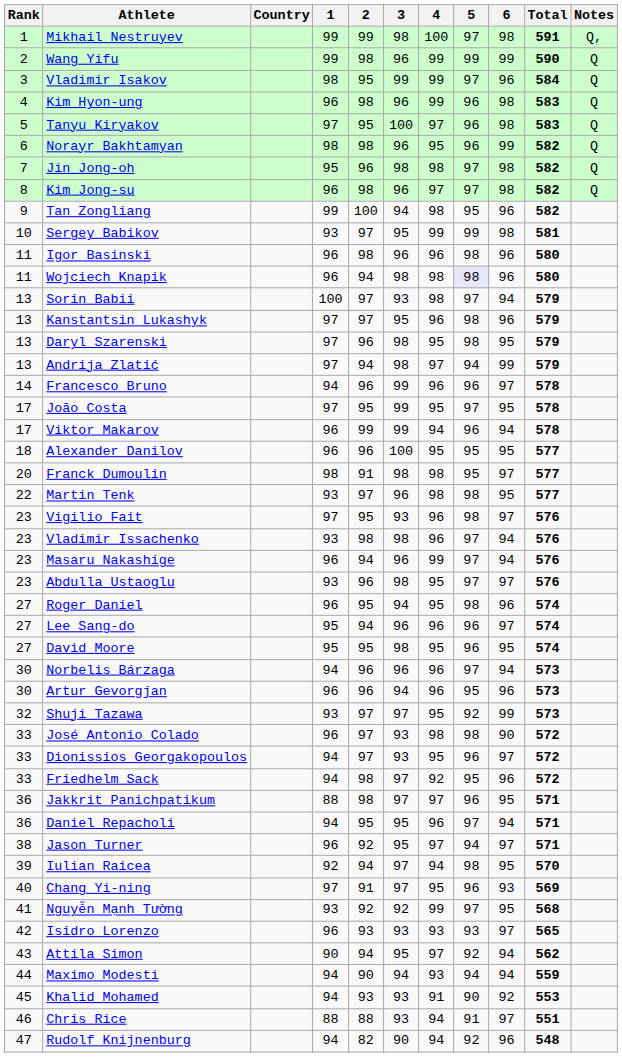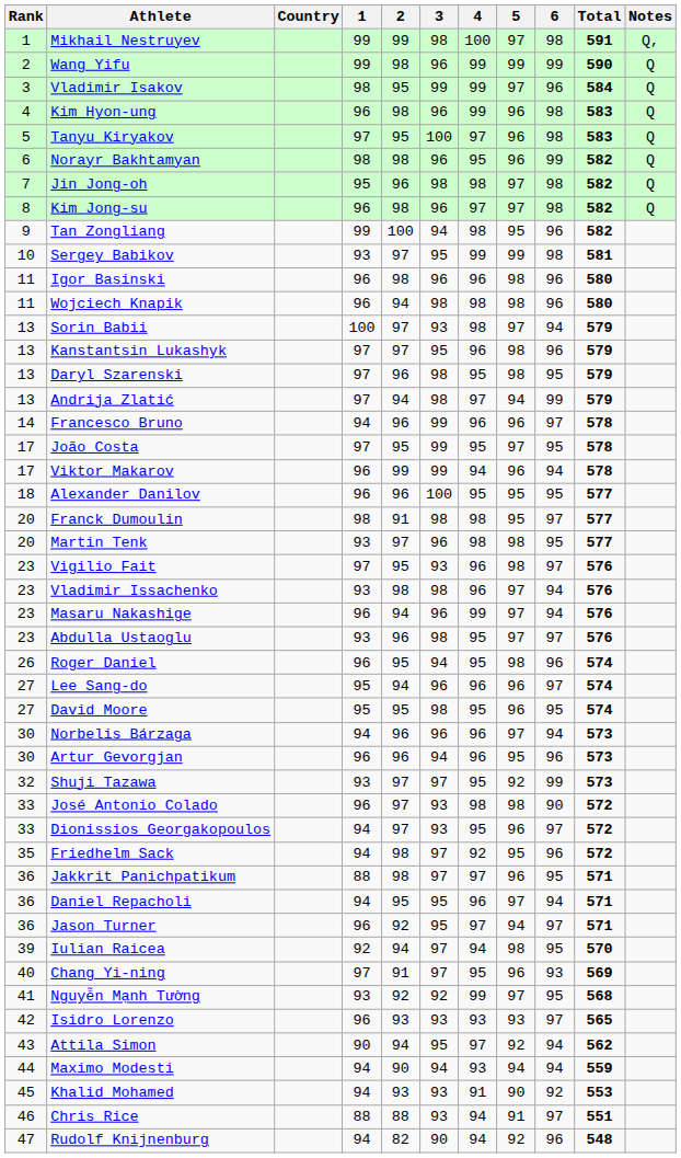Wojciech Knapik | 5: lavender background -> no background
Martin Tenk | Rank: 22 -> 20
Roger Daniel | Rank: 27 -> 26
Friedhelm Sack | Rank: 33 -> 35
Jason Turner | Rank: 38 -> 36
